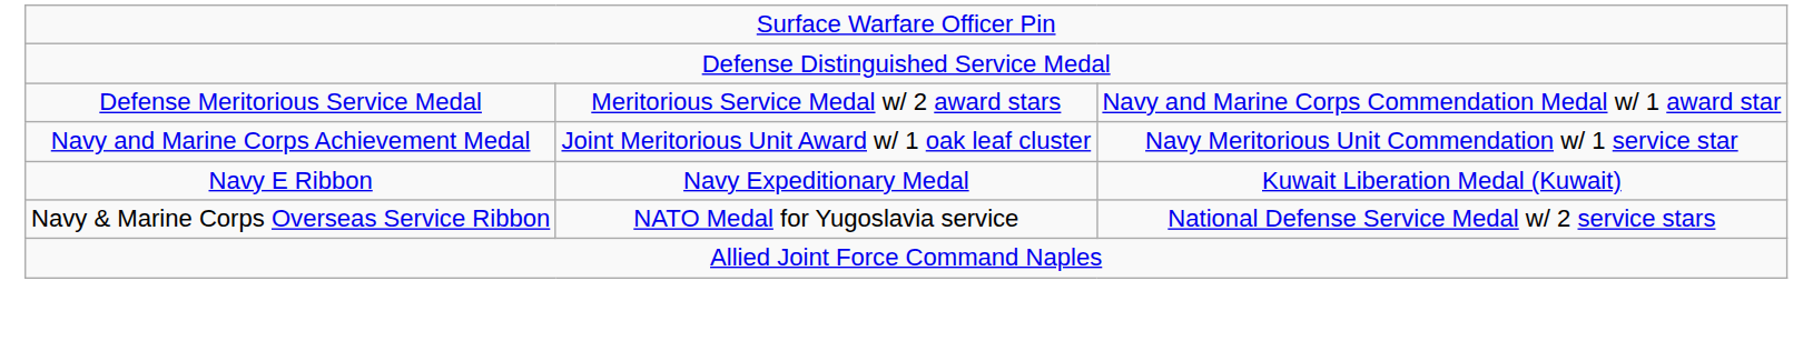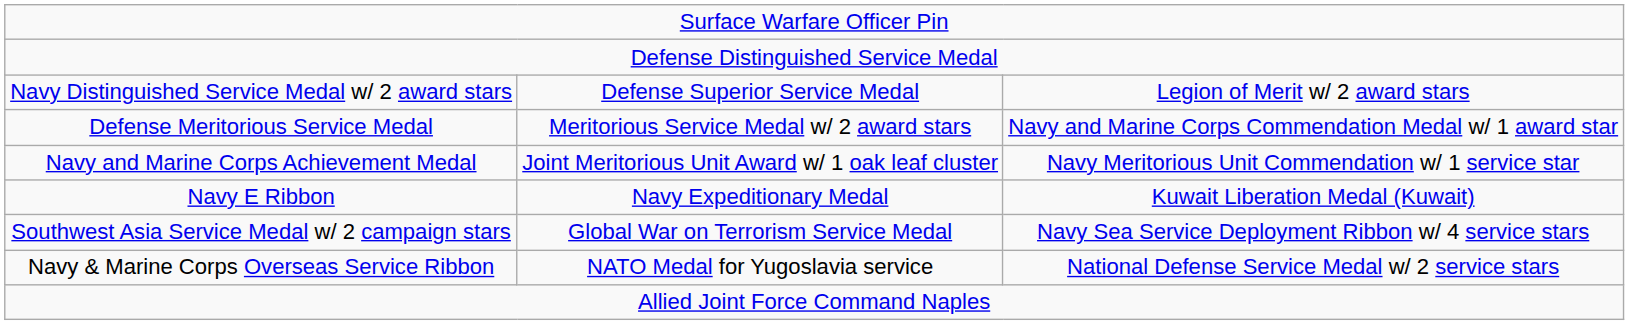+ row: Navy Distinguished Service Medal w/ 2 award stars | Defense Superior Service Medal | Legion of Merit w/ 2 award stars
+ row: Southwest Asia Service Medal w/ 2 campaign stars | Global War on Terrorism Service Medal | Navy Sea Service Deployment Ribbon w/ 4 service stars
